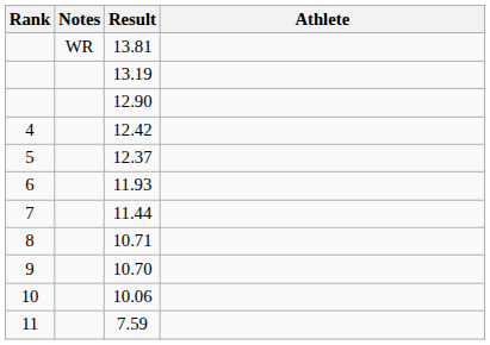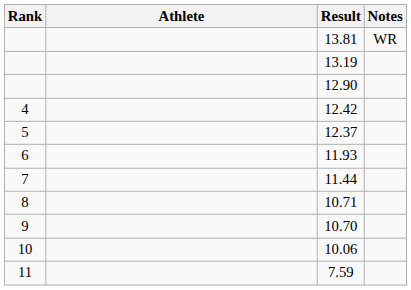columns swapped: Athlete <-> Notes
